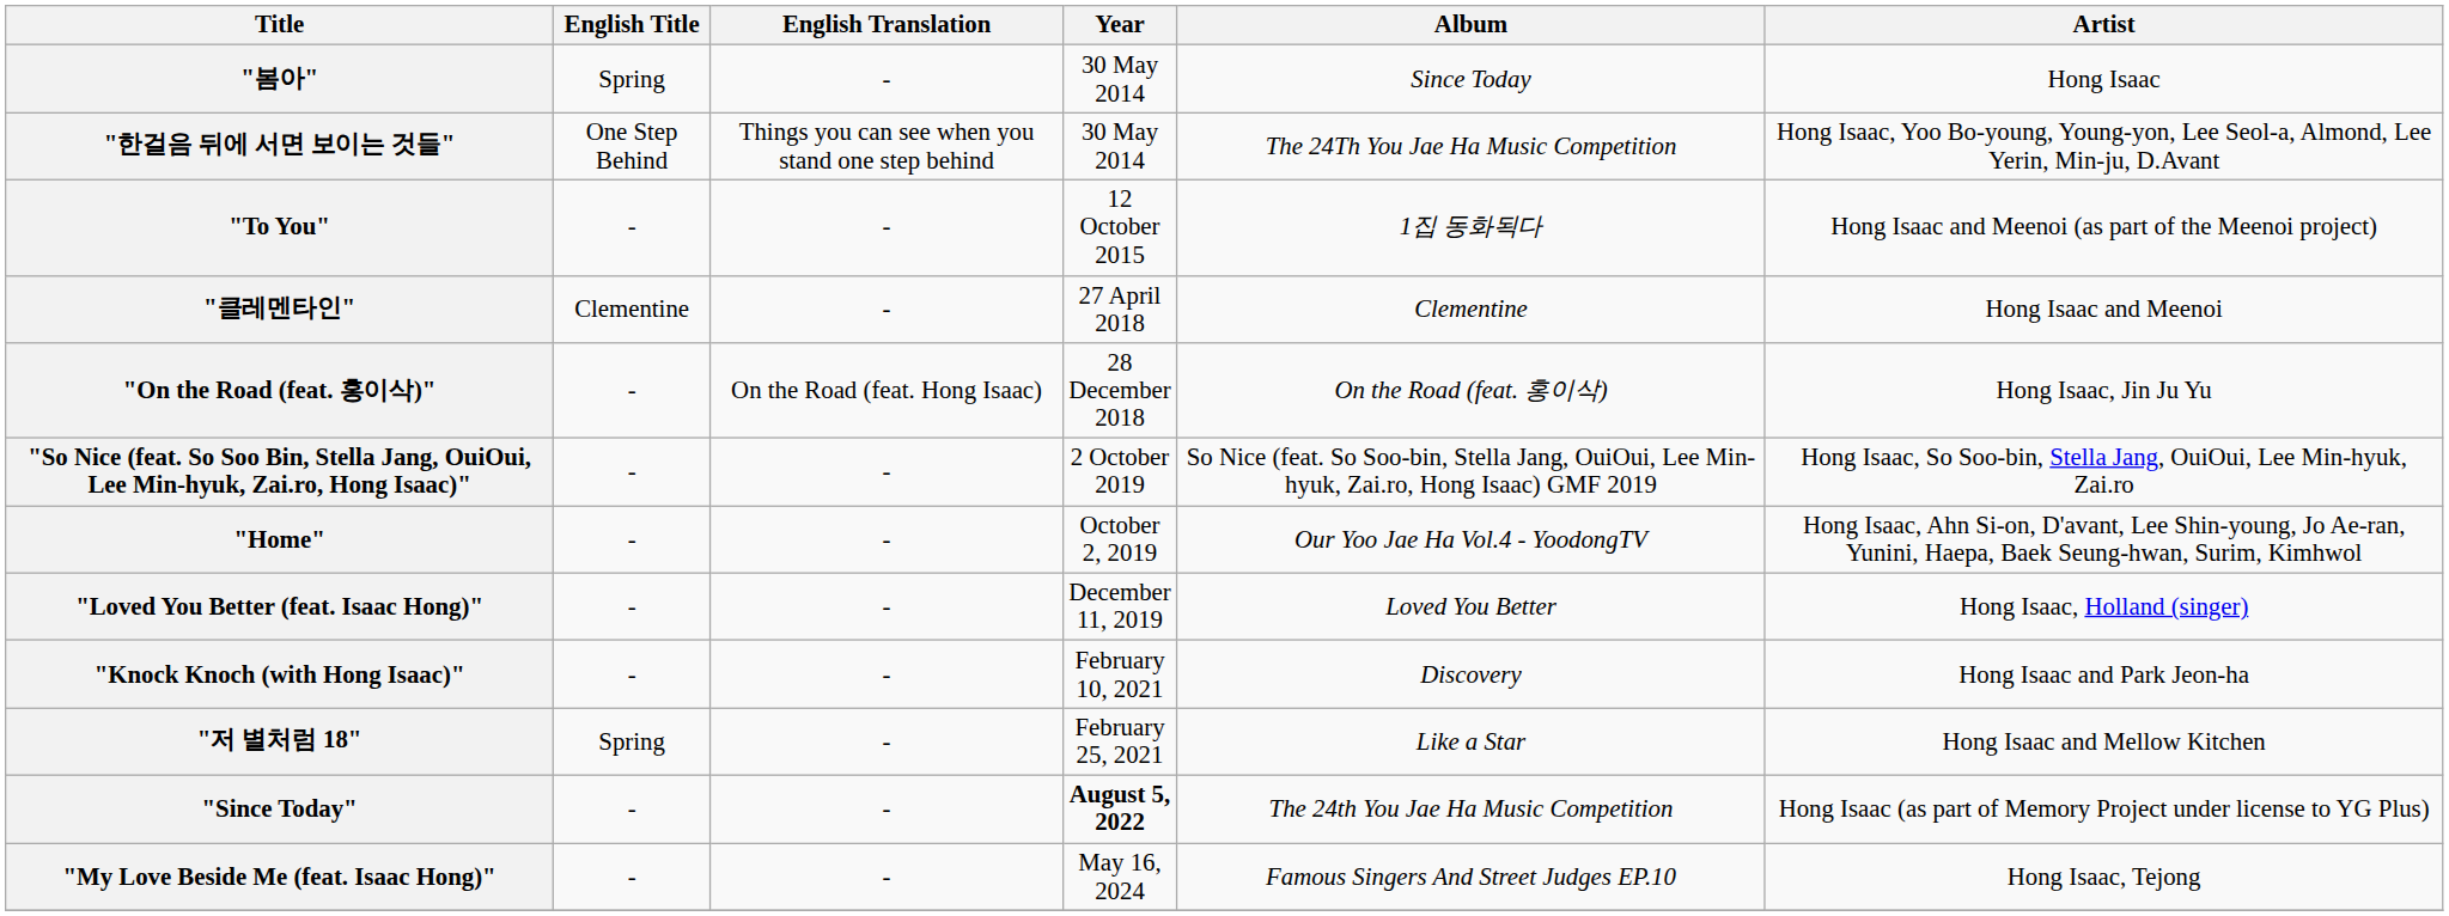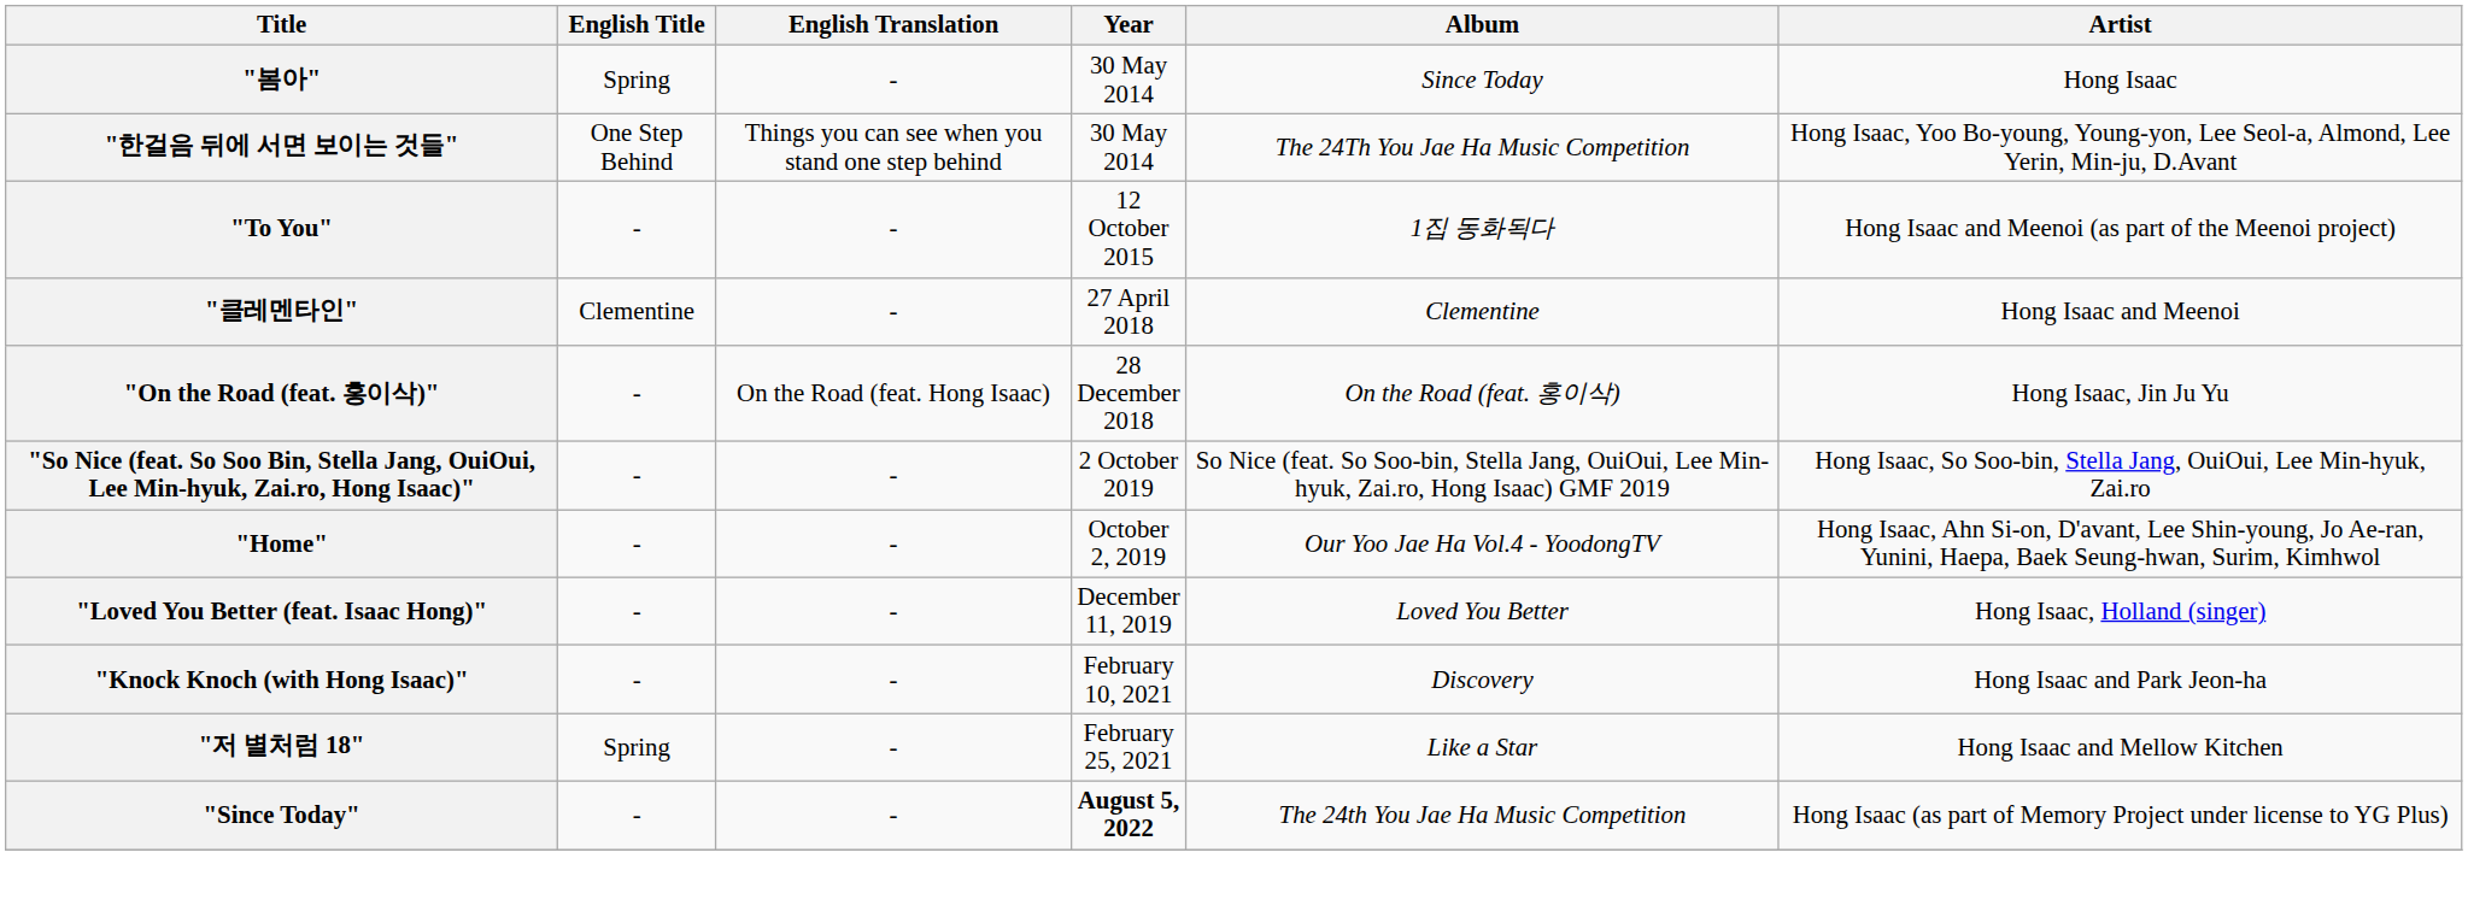- row: "My Love Beside Me (feat. Isaac Hong)" | - | - | May 16, 2024 | Famous Singers And Street Judges EP.10 | Hong Isaac, Tejong
